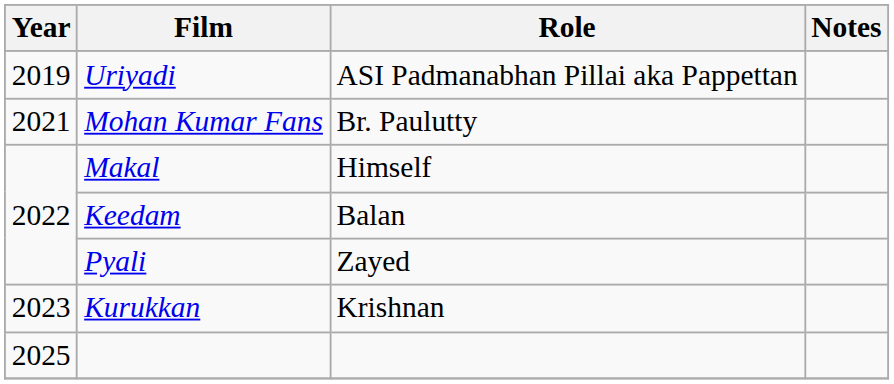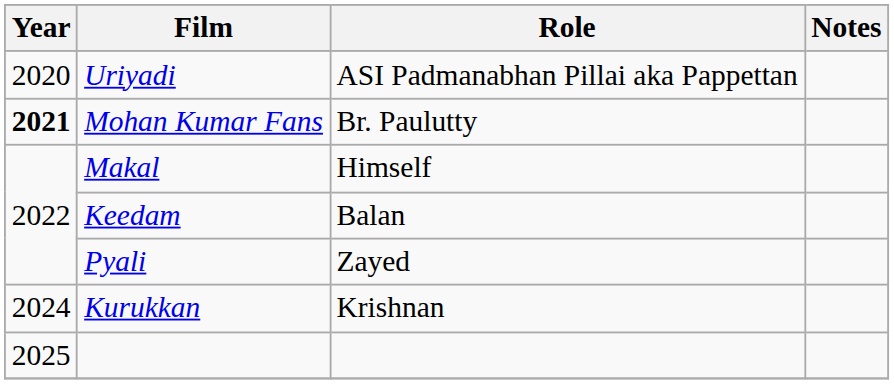Uriyadi | Year: 2019 -> 2020
Mohan Kumar Fans | Year: normal -> bold
Kurukkan | Year: 2023 -> 2024
